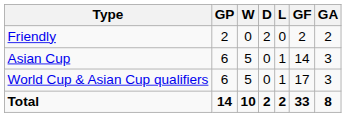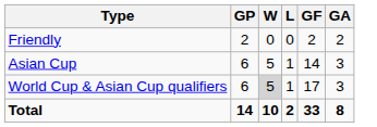- column: D | 2 | 0 | 0 | 2
World Cup & Asian Cup qualifiers | W: no background -> lightgrey background
